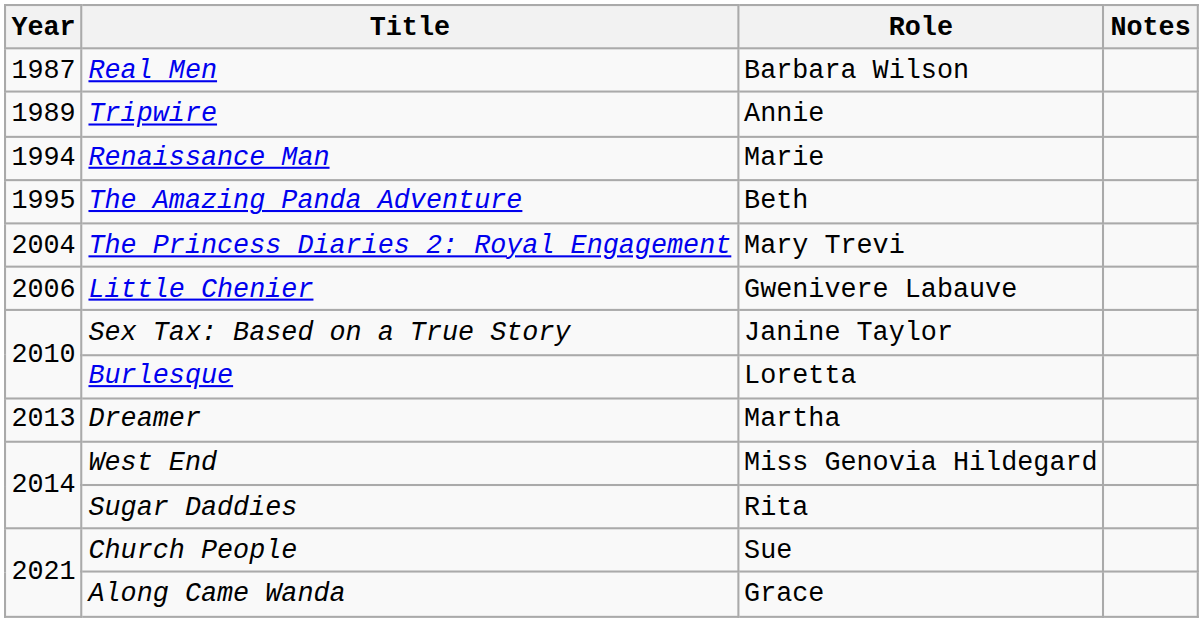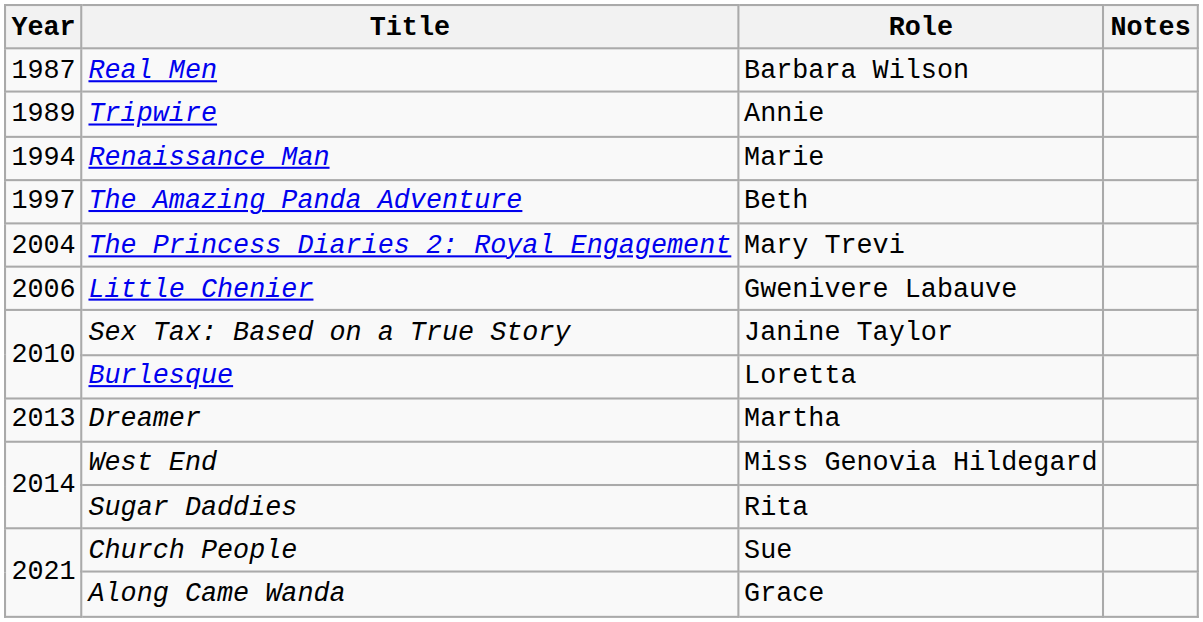The Amazing Panda Adventure | Year: 1995 -> 1997
